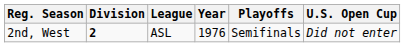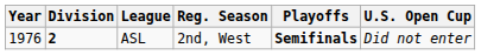columns swapped: Year <-> Reg. Season
ASL | Playoffs: normal -> bold
